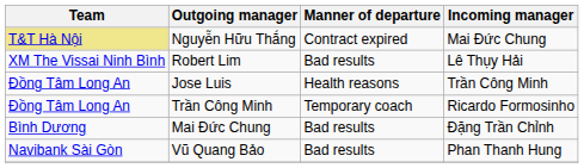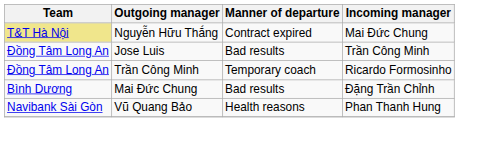- row: XM The Vissai Ninh Bình | Robert Lim | Bad results | Lê Thụy Hải
Jose Luis | Manner of departure: Health reasons -> Bad results
Vũ Quang Bảo | Manner of departure: Bad results -> Health reasons
